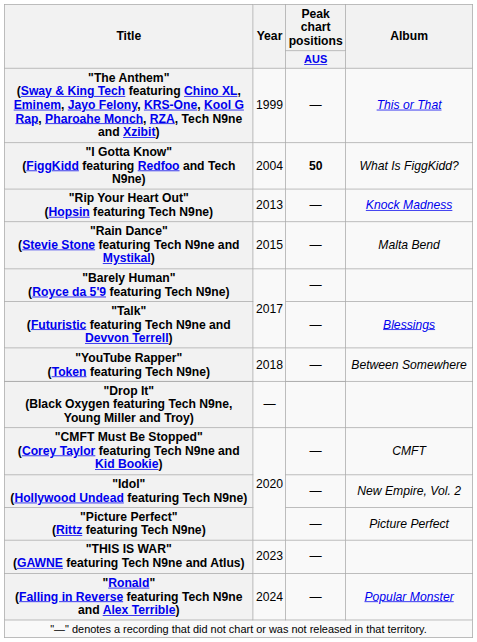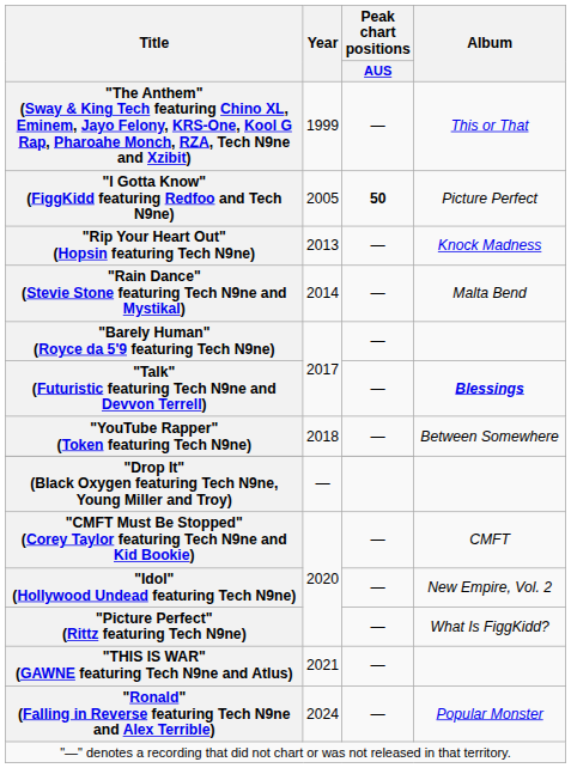"I Gotta Know" (FiggKidd featuring Redfoo and Tech N9ne) | Year: 2004 -> 2005
"I Gotta Know" (FiggKidd featuring Redfoo and Tech N9ne) | Album: What Is FiggKidd? -> Picture Perfect
"Rain Dance" (Stevie Stone featuring Tech N9ne and Mystikal) | Year: 2015 -> 2014
"Talk" (Futuristic featuring Tech N9ne and Devvon Terrell) | Album: normal -> bold
"Picture Perfect" (Rittz featuring Tech N9ne) | Album: Picture Perfect -> What Is FiggKidd?
"THIS IS WAR" (GAWNE featuring Tech N9ne and Atlus) | Year: 2023 -> 2021
